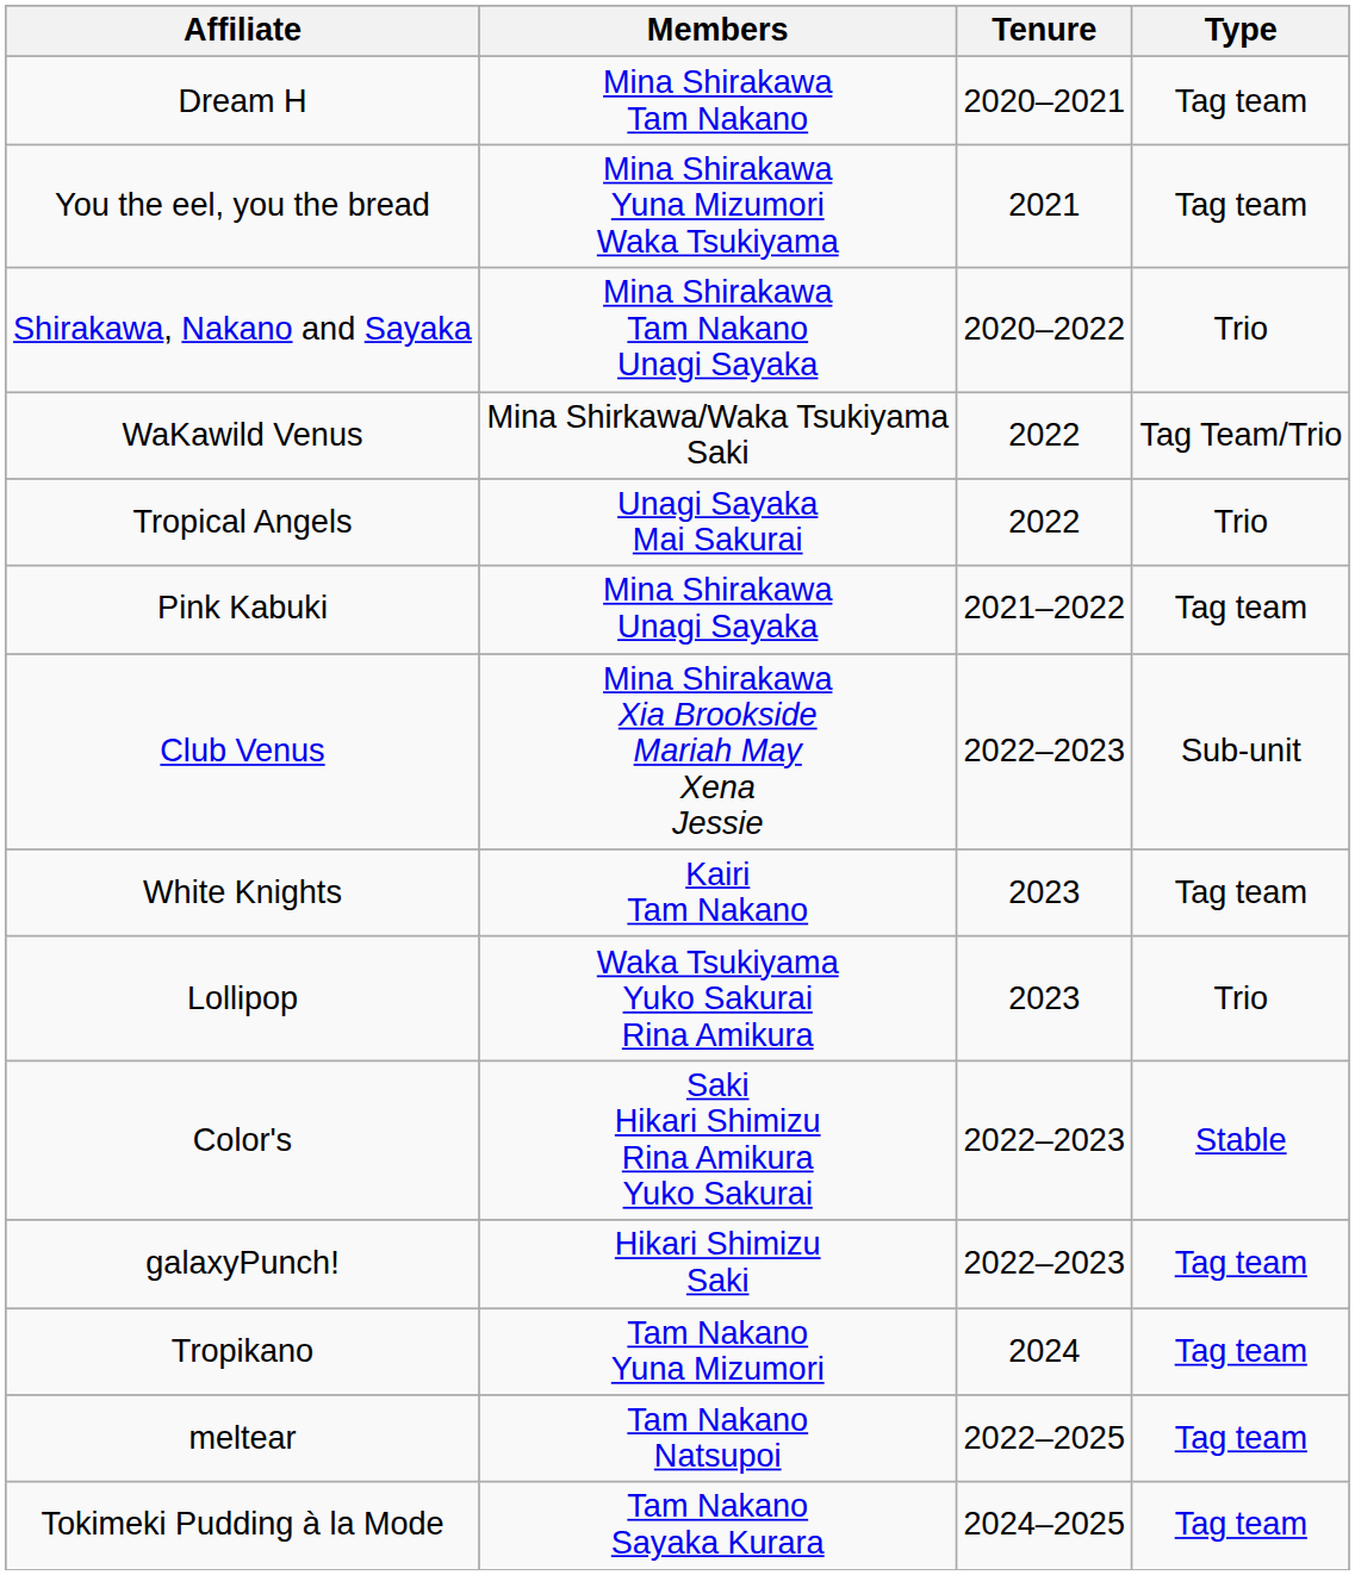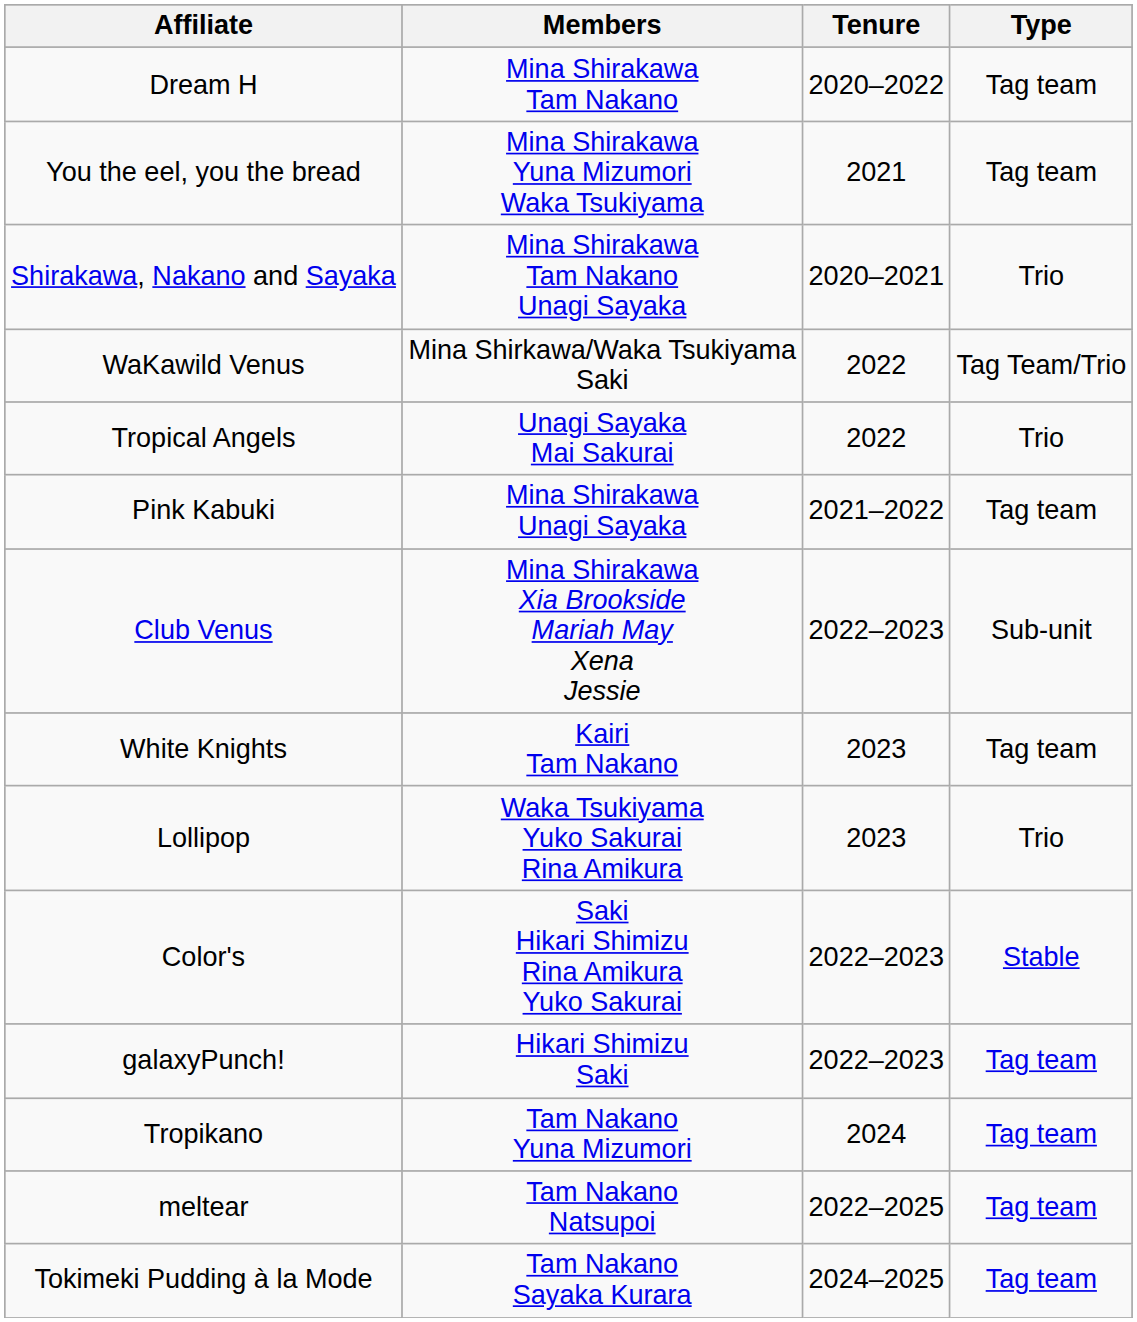Dream H | Tenure: 2020–2021 -> 2020–2022
Shirakawa, Nakano and Sayaka | Tenure: 2020–2022 -> 2020–2021
